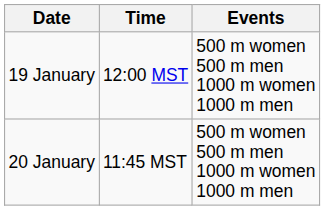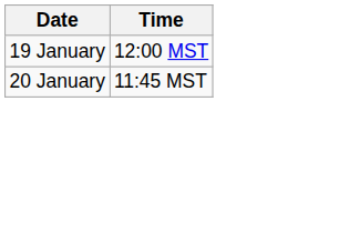- column: Events | 500 m women 500 m men 1000 m women 1000 m men | 500 m women 500 m men 1000 m women 1000 m men
